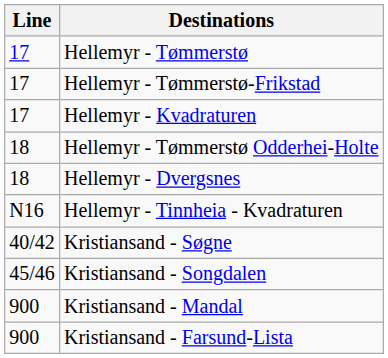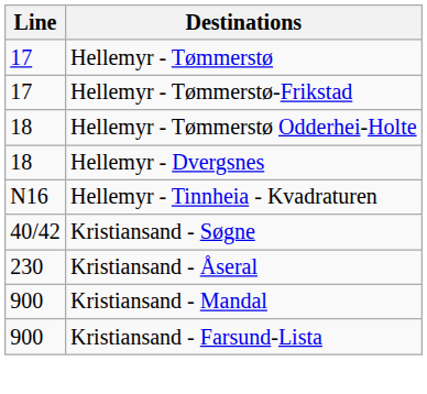- row: 17 | Hellemyr - Kvadraturen
- row: 45/46 | Kristiansand - Songdalen
+ row: 230 | Kristiansand - Åseral
